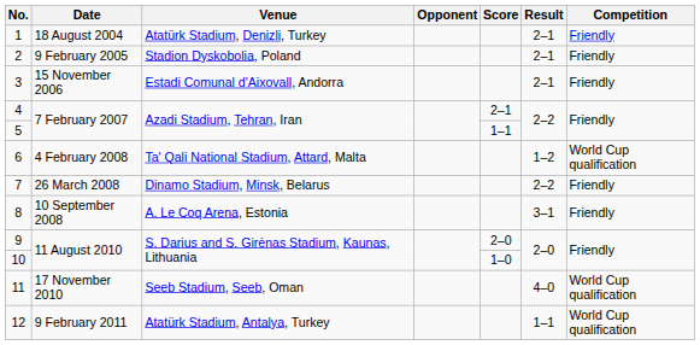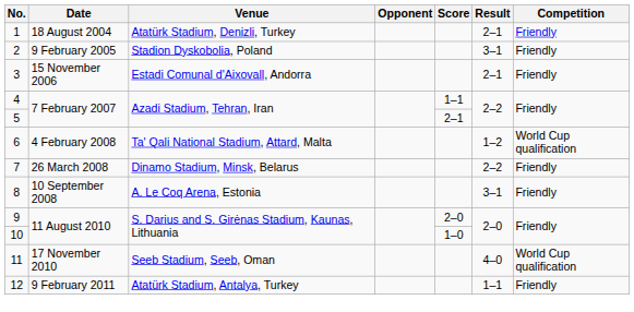2 | Result: 2–1 -> 3–1
4 | Score: 2–1 -> 1–1
5 | Score: 1–1 -> 2–1
12 | Competition: World Cup qualification -> Friendly
